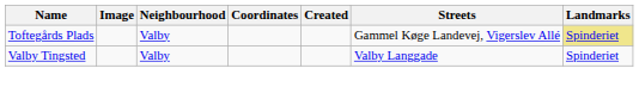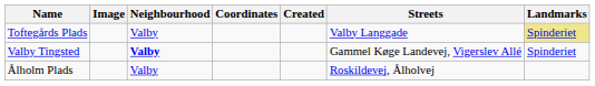Toftegårds Plads | Streets: Gammel Køge Landevej, Vigerslev Allé -> Valby Langgade
Valby Tingsted | Neighbourhood: normal -> bold
Valby Tingsted | Streets: Valby Langgade -> Gammel Køge Landevej, Vigerslev Allé
+ row: Ålholm Plads | Valby | Roskildevej, Ålholvej
